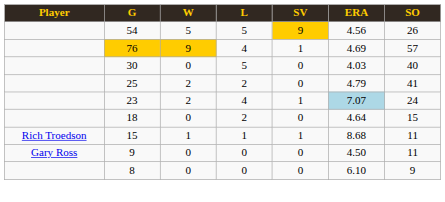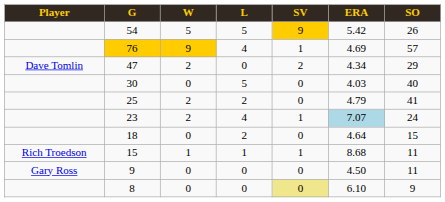54 | ERA: 4.56 -> 5.42
+ row: Dave Tomlin | 47 | 2 | 0 | 2 | 4.34 | 29
8 | SV: no background -> khaki background
